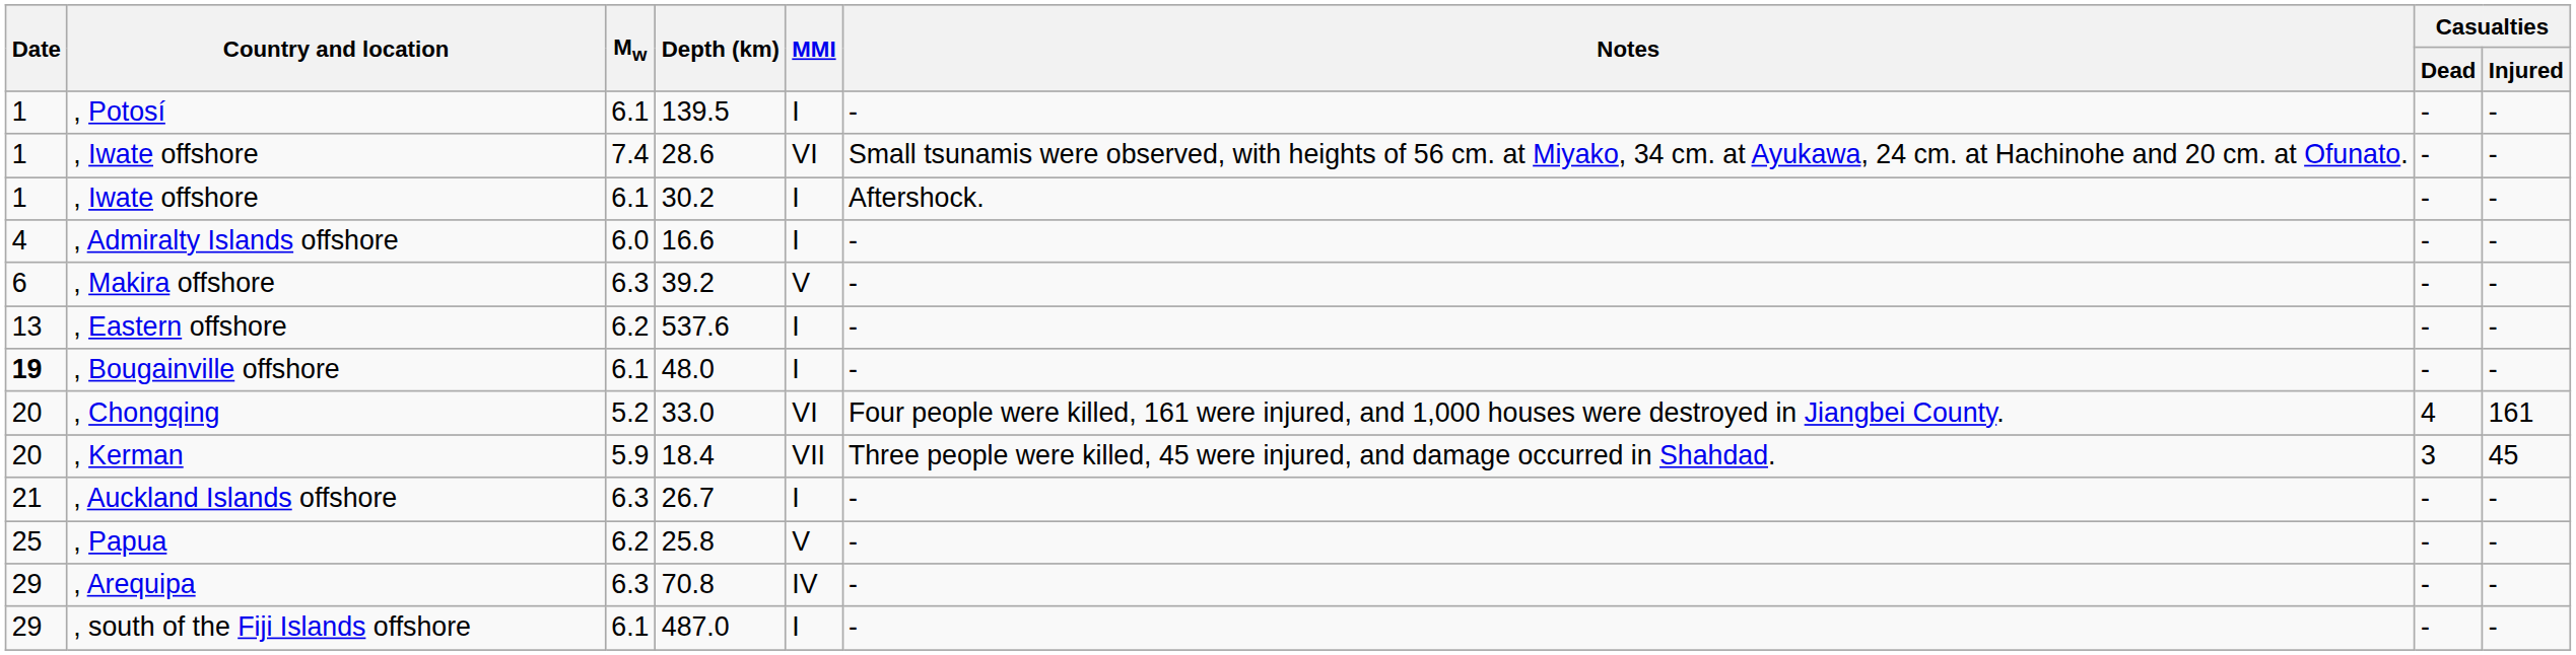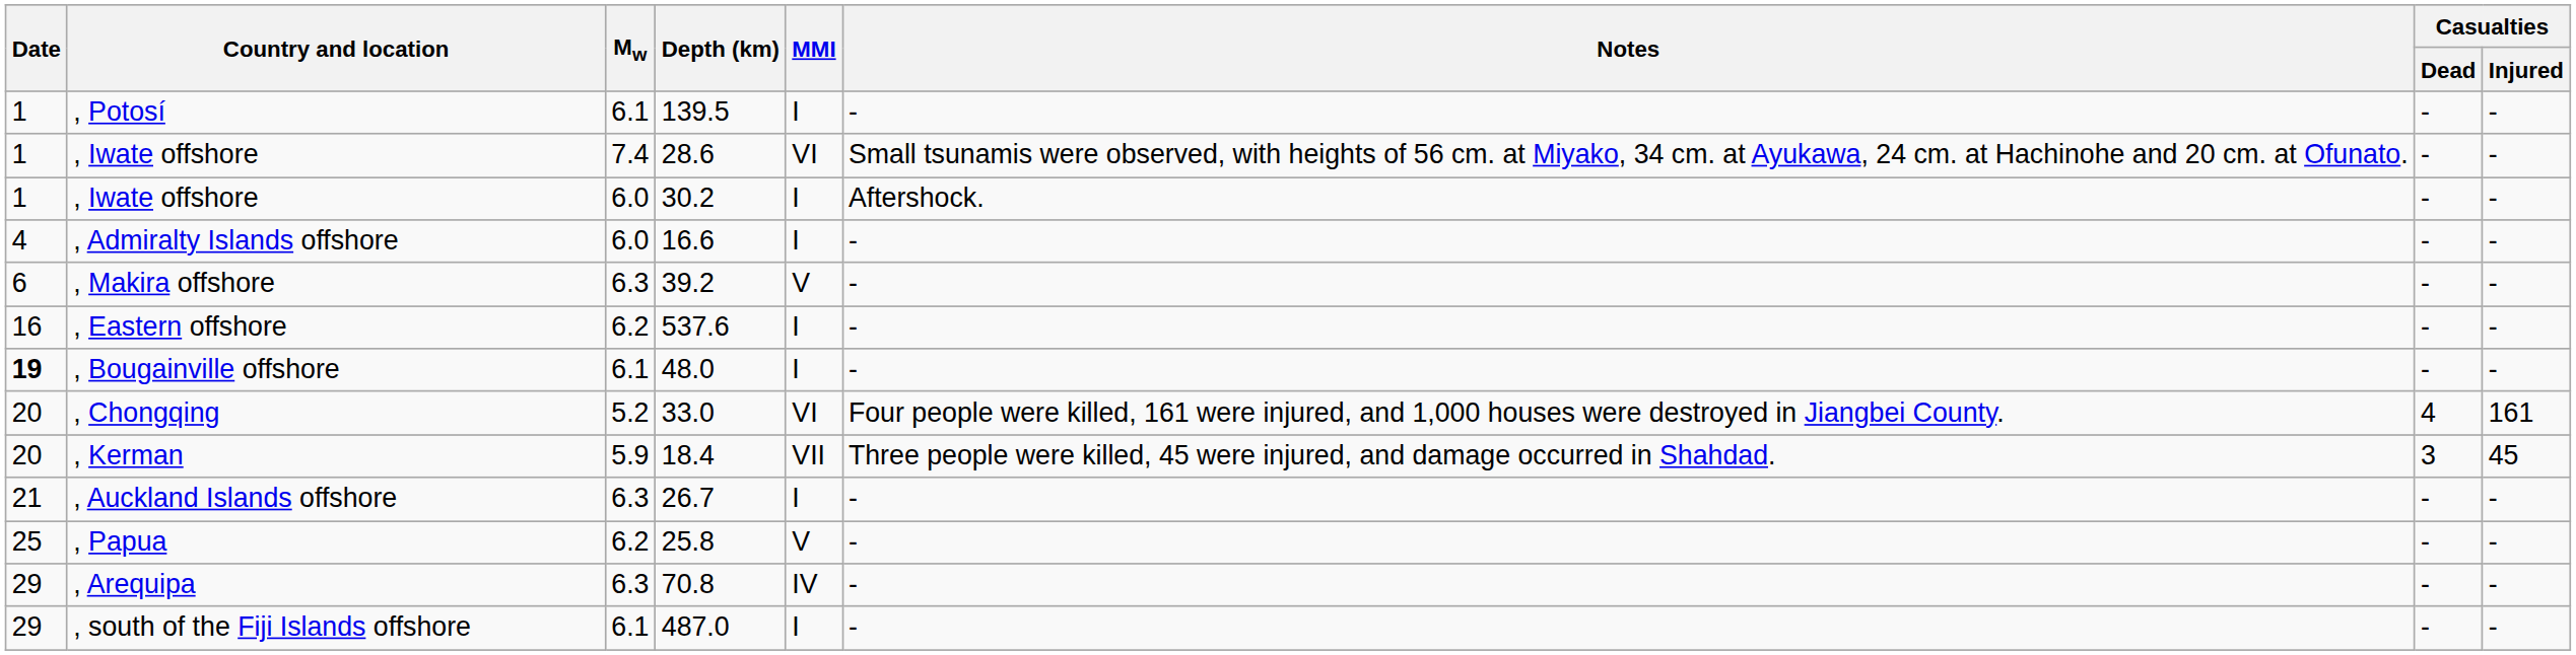, Iwate offshore / 30.2 | Mw: 6.1 -> 6.0
, Eastern offshore | Date: 13 -> 16
